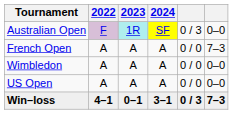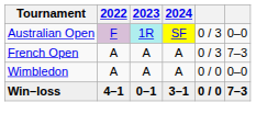French Open | column 5: 0 / 0 -> 0 / 3
- row: US Open | A | A | A | 0 / 0 | 0–0
Win–loss | column 5: 0 / 3 -> 0 / 0
